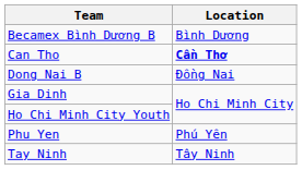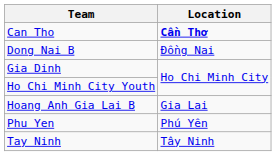- row: Becamex Bình Dương B | Bình Dương
+ row: Hoang Anh Gia Lai B | Gia Lai
